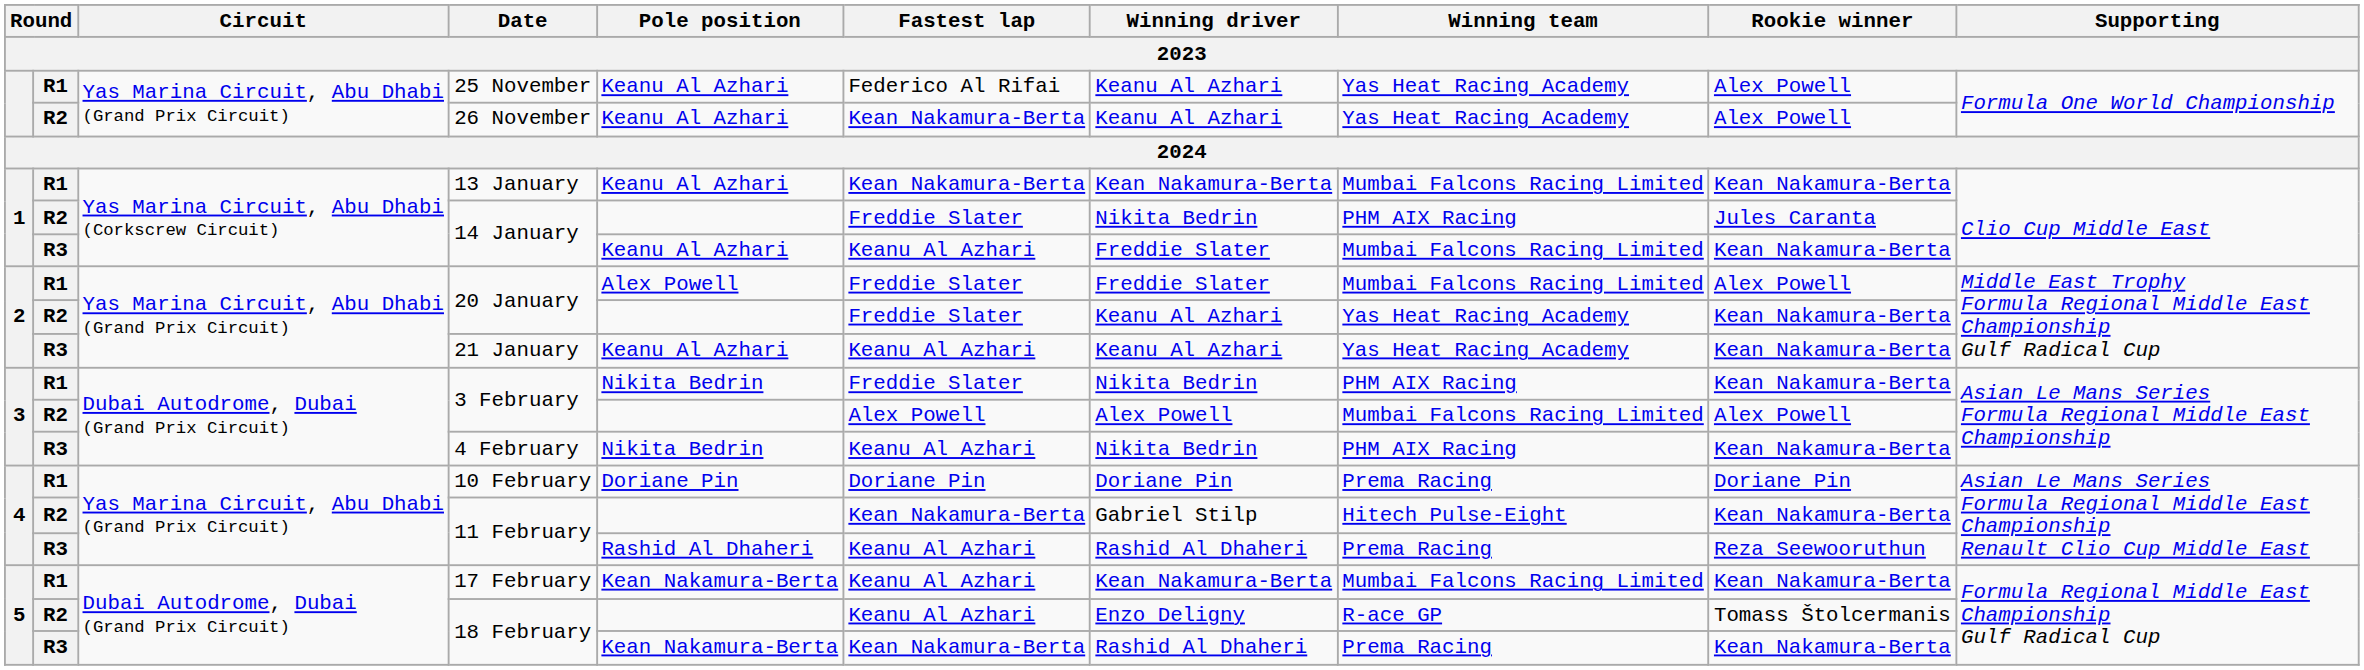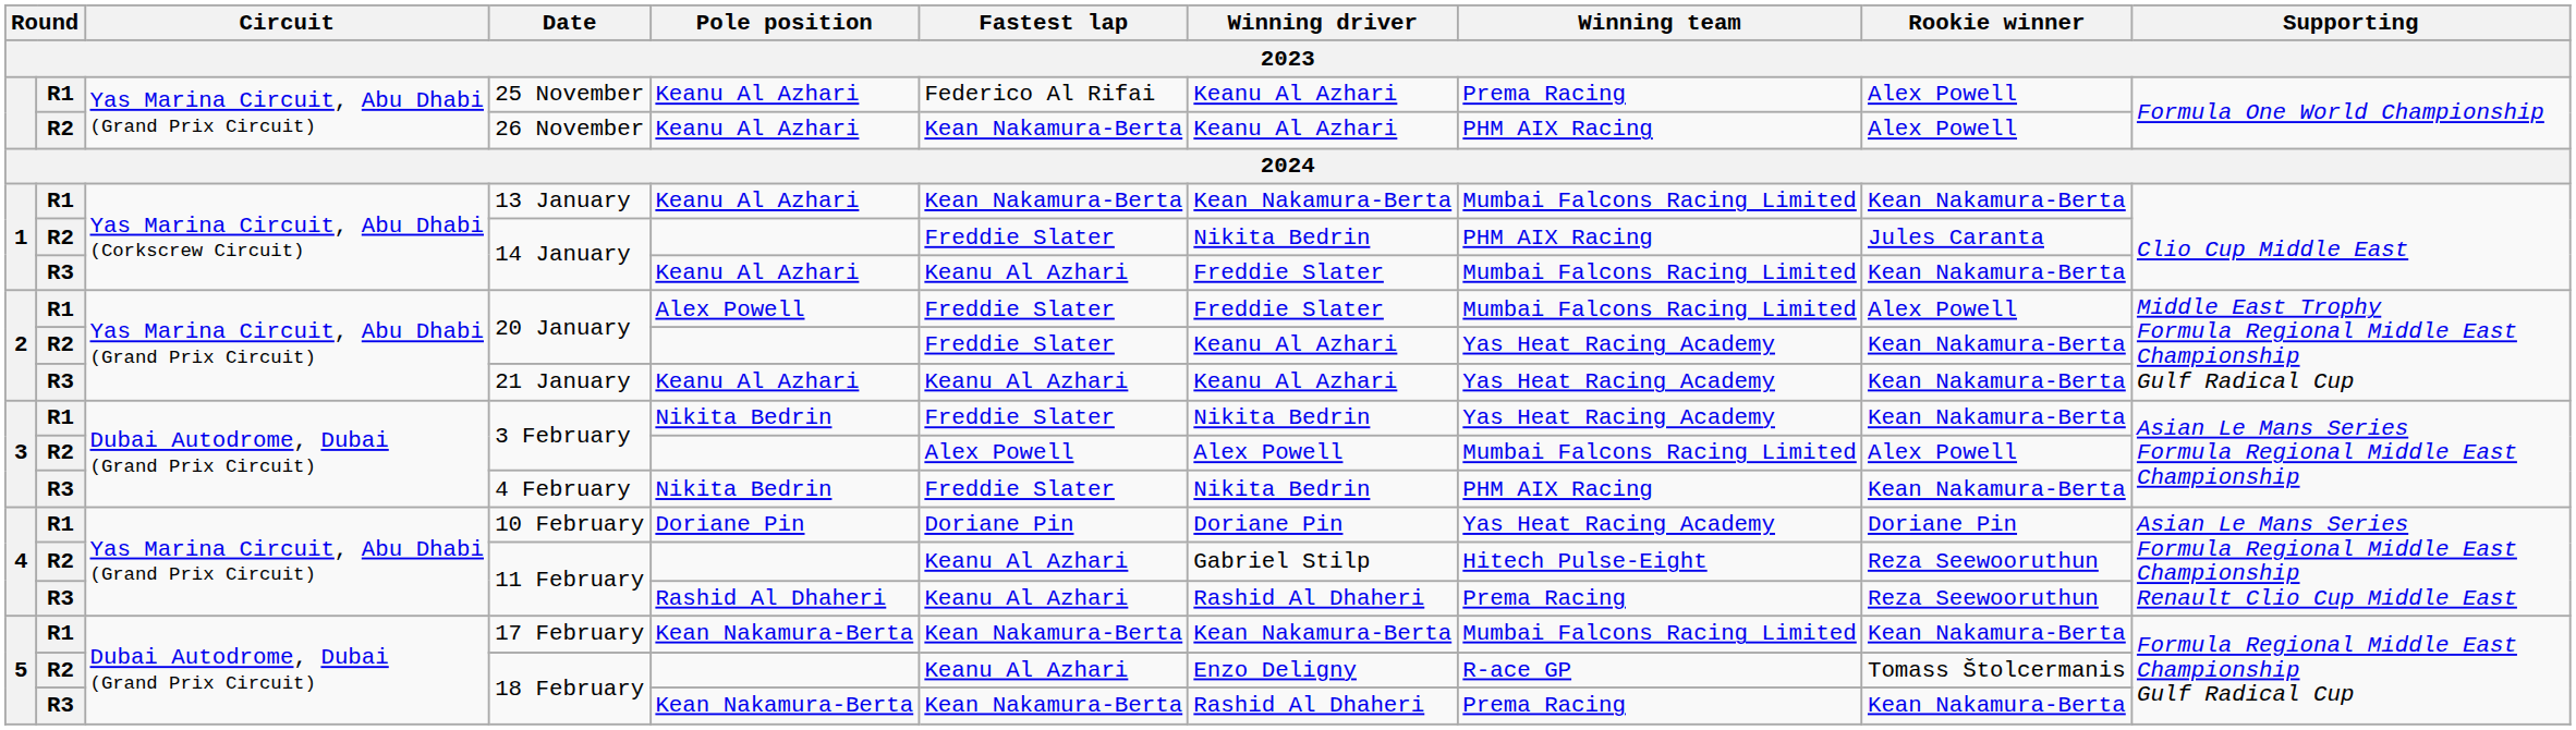25 November | Winning team: Yas Heat Racing Academy -> Prema Racing
26 November | Winning team: Yas Heat Racing Academy -> PHM AIX Racing
R1 / 3 February | Winning team: PHM AIX Racing -> Yas Heat Racing Academy
4 February | Fastest lap: Keanu Al Azhari -> Freddie Slater
10 February | Winning team: Prema Racing -> Yas Heat Racing Academy
R2 / 11 February | Fastest lap: Kean Nakamura-Berta -> Keanu Al Azhari
R2 / 11 February | Rookie winner: Kean Nakamura-Berta -> Reza Seewooruthun
17 February | Fastest lap: Keanu Al Azhari -> Kean Nakamura-Berta
